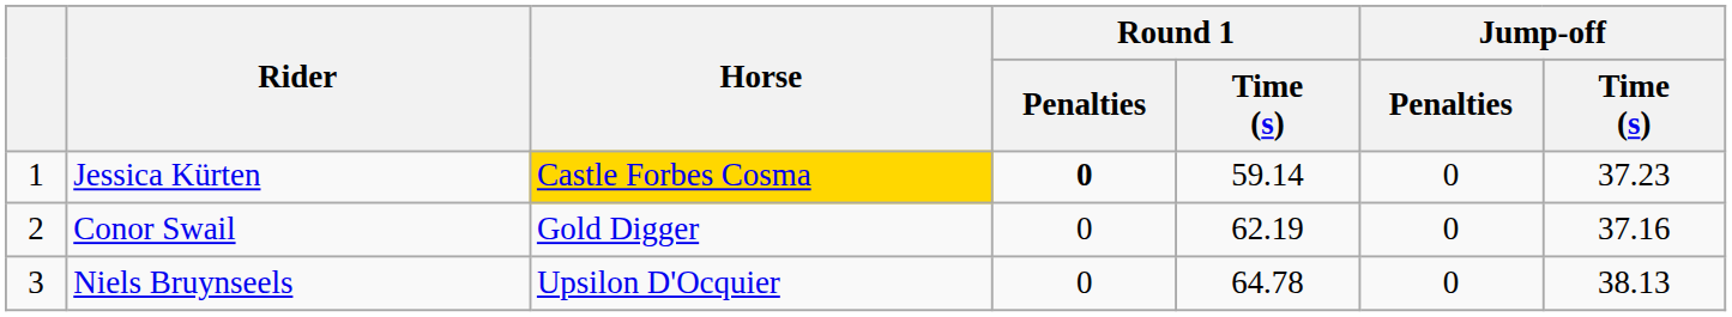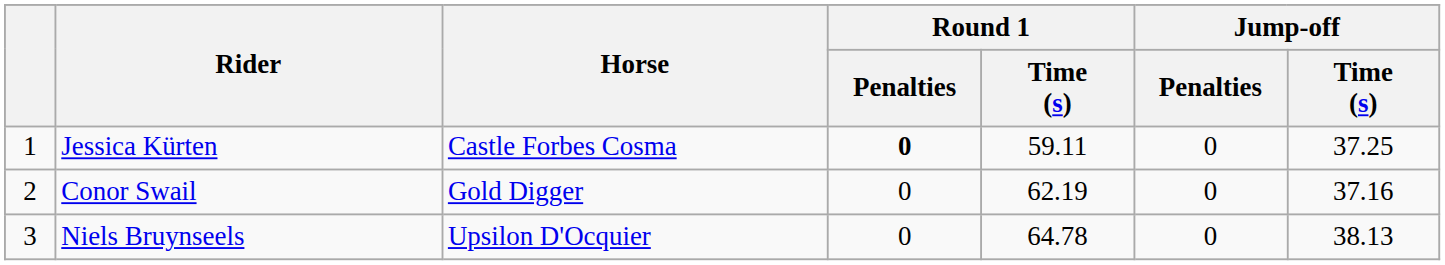Jessica Kürten | Horse: gold background -> no background
Jessica Kürten | Round 1 / Time (s): 59.14 -> 59.11
Jessica Kürten | Jump-off / Time (s): 37.23 -> 37.25
